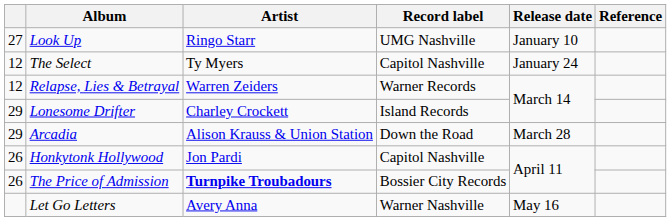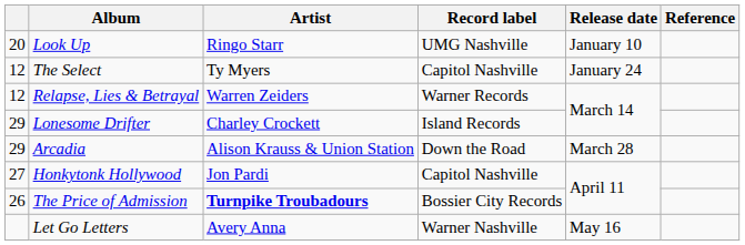Look Up | column 1: 27 -> 20
Honkytonk Hollywood | column 1: 26 -> 27
